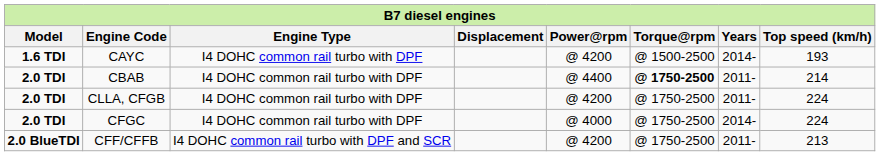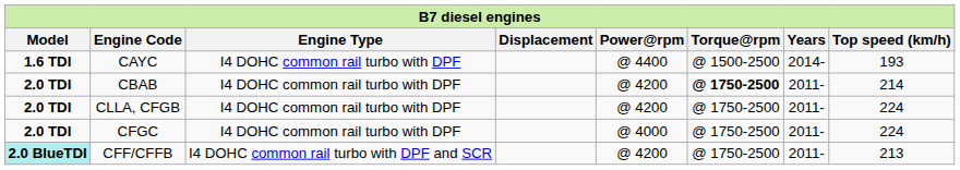CAYC | Power@rpm: @ 4200 -> @ 4400
CBAB | Power@rpm: @ 4400 -> @ 4200
CFGC | Years: 2014- -> 2011-
CFF/CFFB | Model: no background -> paleturquoise background
